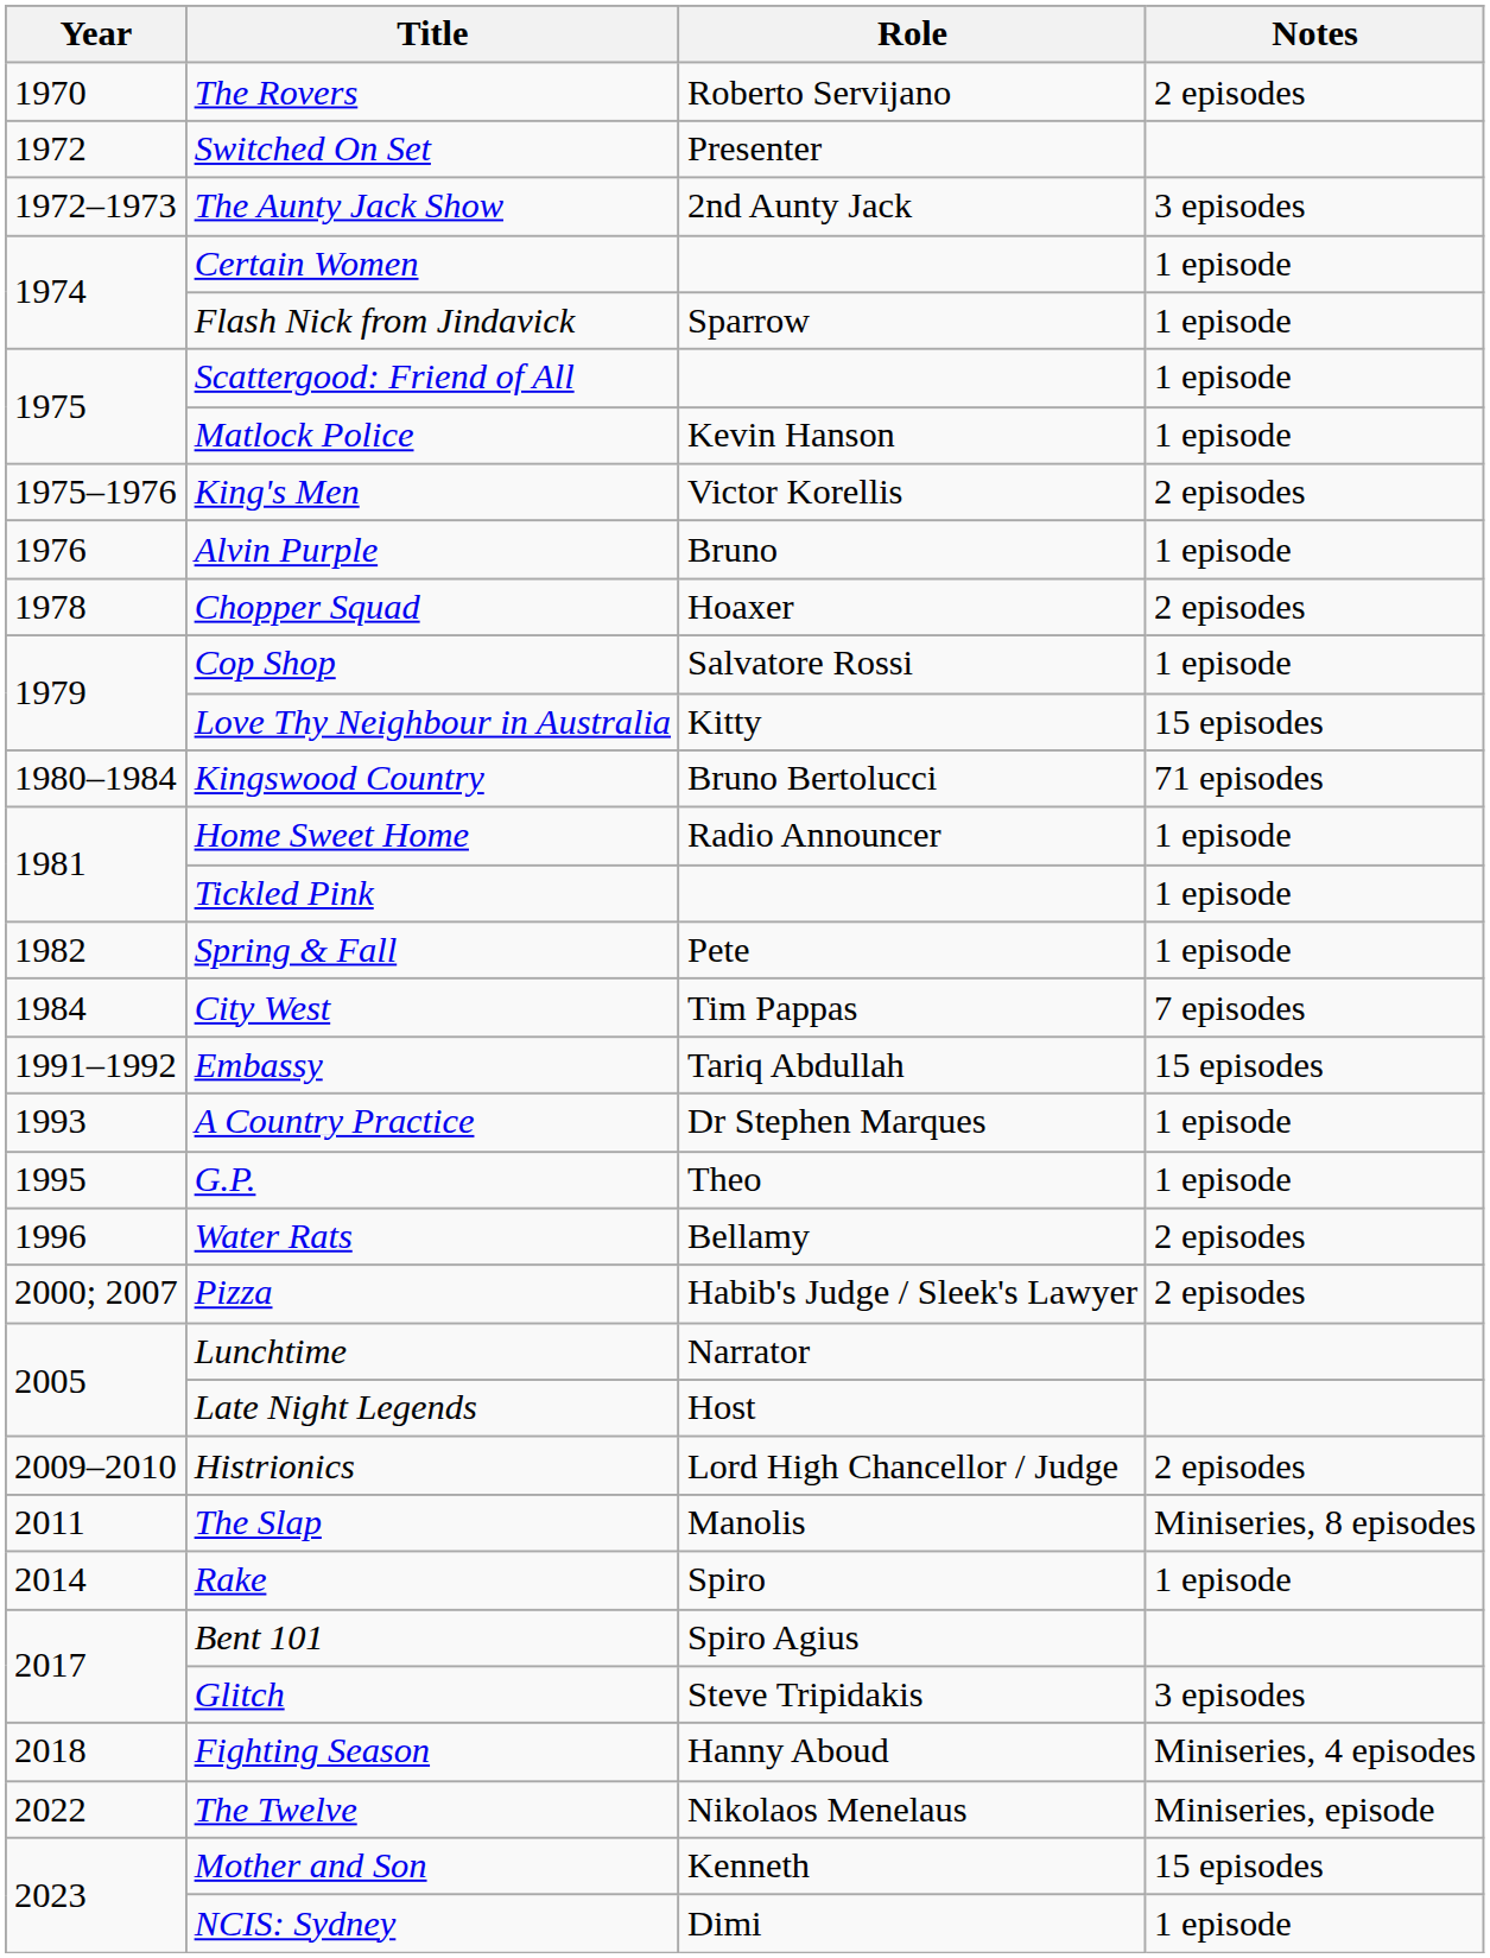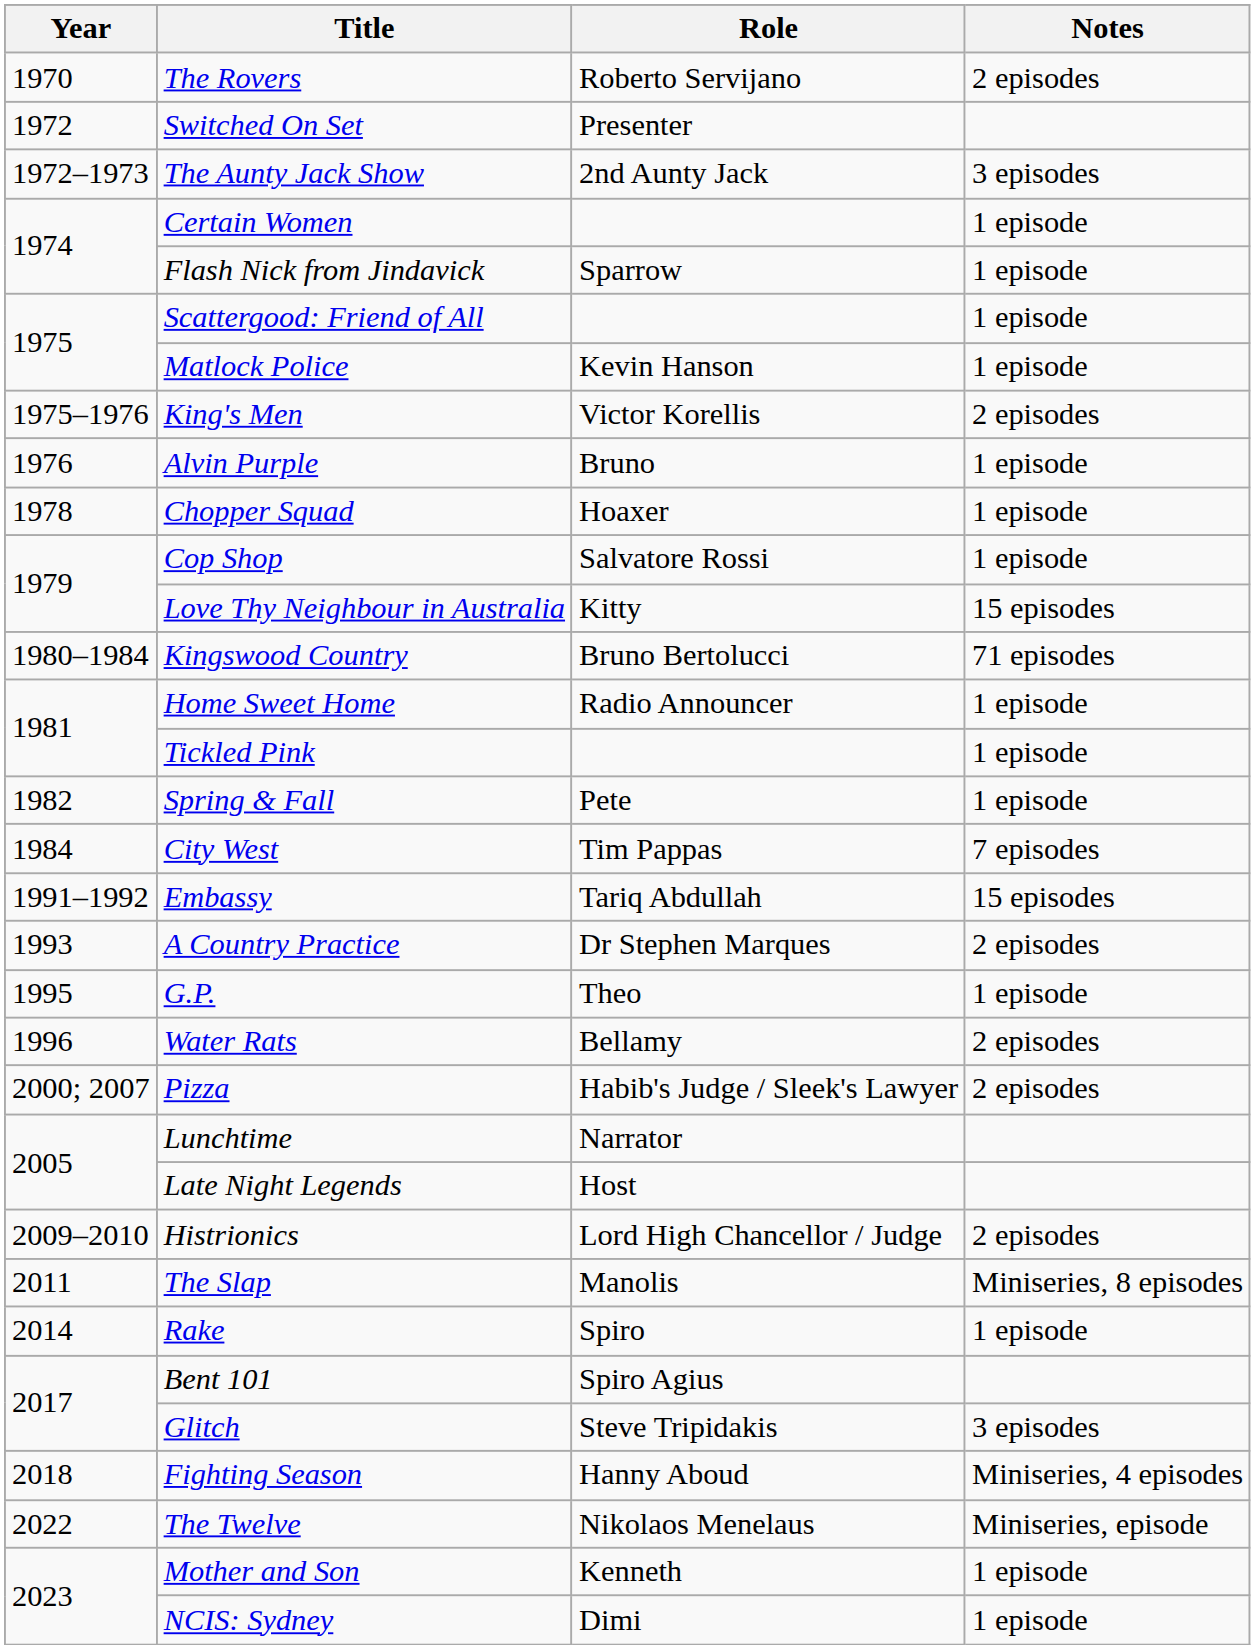Chopper Squad | Notes: 2 episodes -> 1 episode
A Country Practice | Notes: 1 episode -> 2 episodes
Mother and Son | Notes: 15 episodes -> 1 episode
